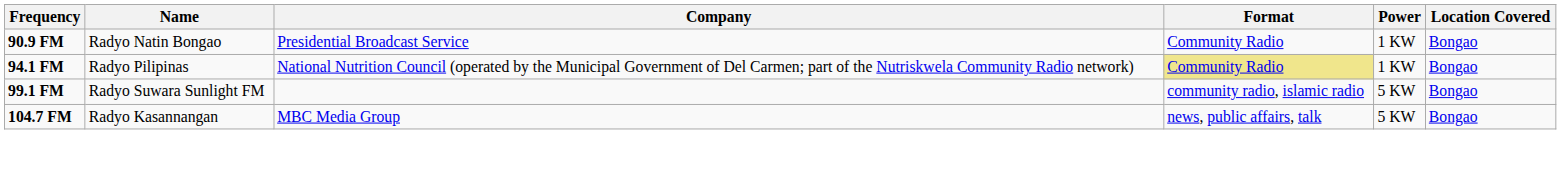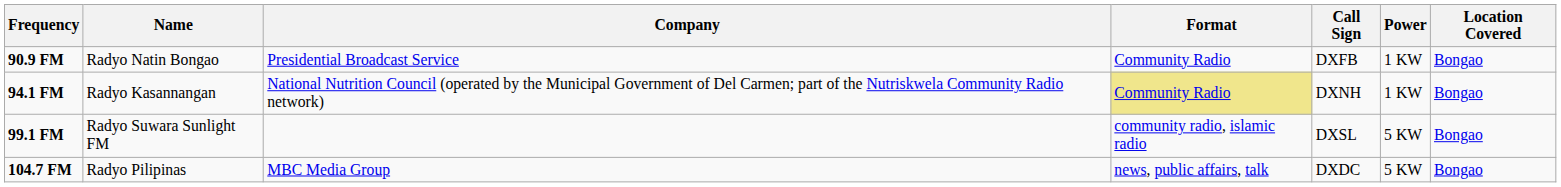+ column: Call Sign | DXFB | DXNH | DXSL | DXDC
94.1 FM | Name: Radyo Pilipinas -> Radyo Kasannangan
104.7 FM | Name: Radyo Kasannangan -> Radyo Pilipinas
